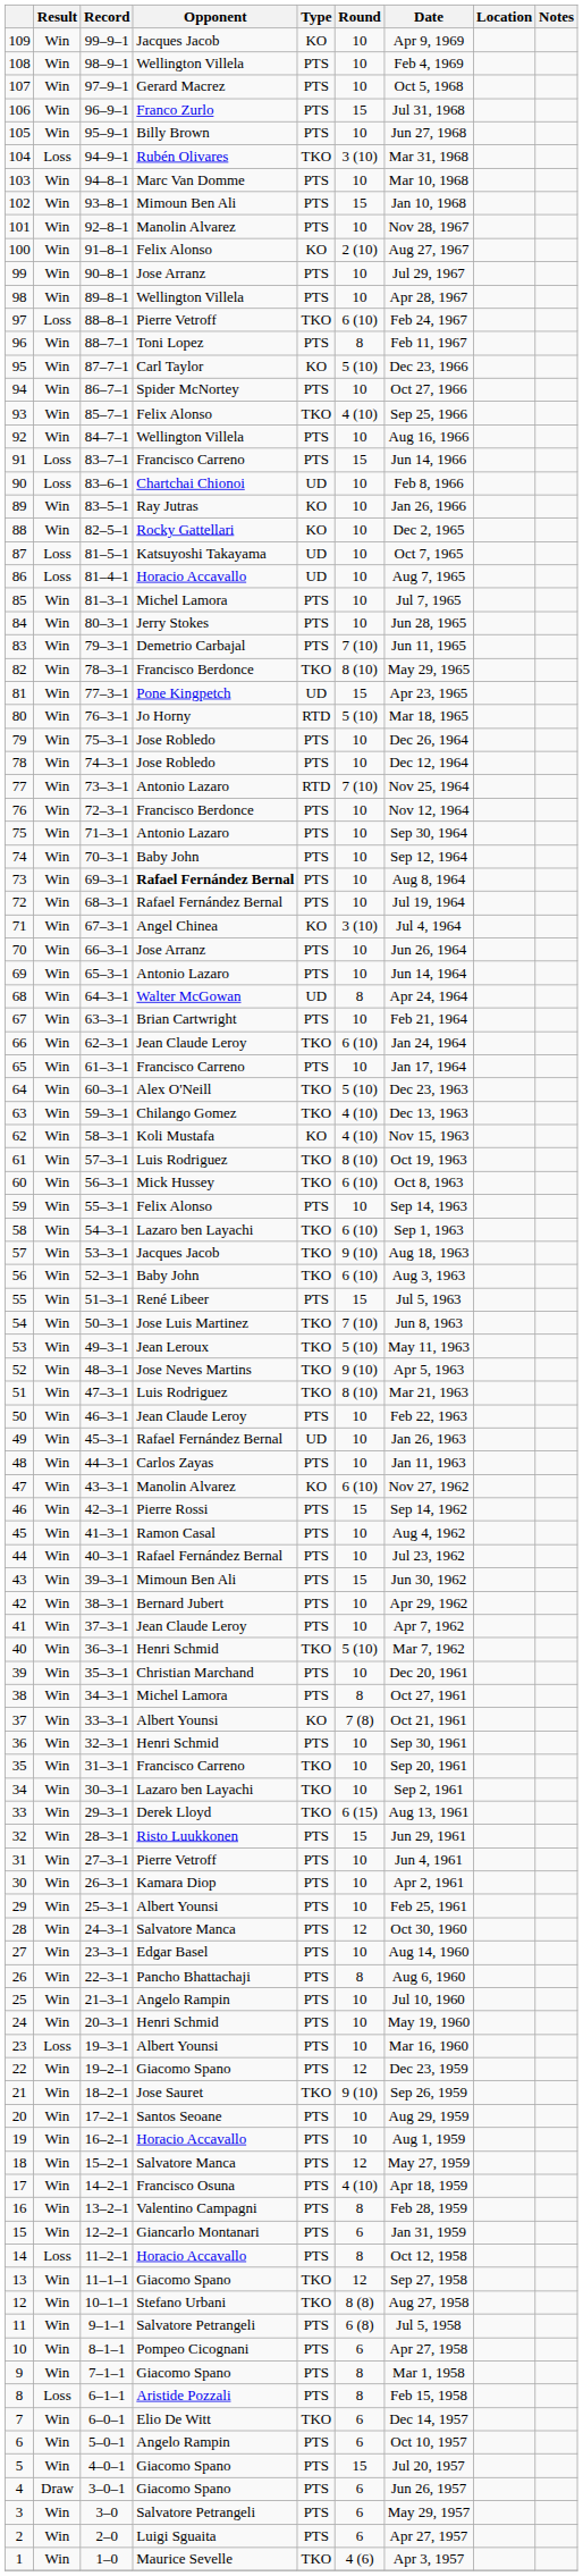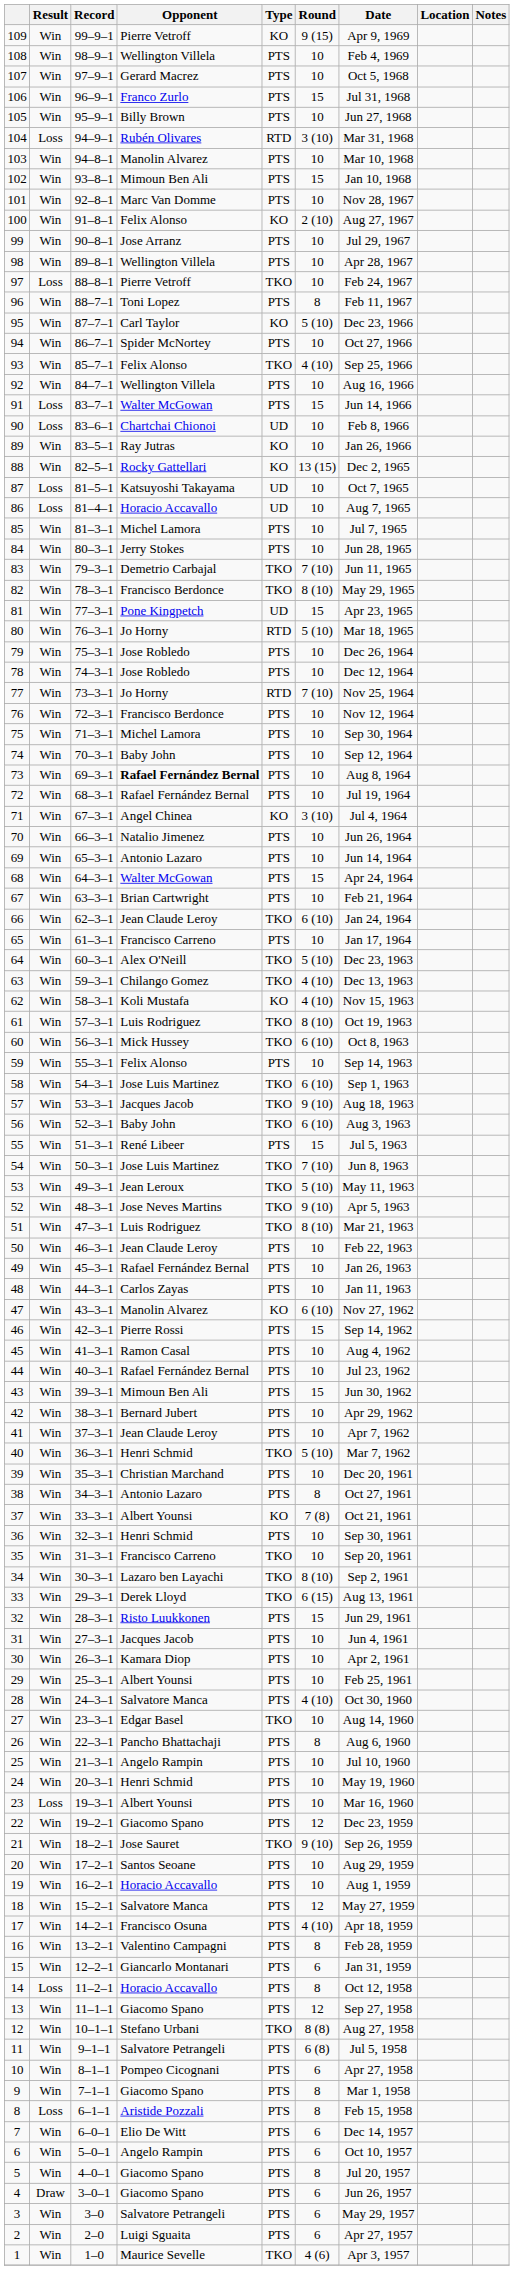109 | Opponent: Jacques Jacob -> Pierre Vetroff
109 | Round: 10 -> 9 (15)
104 | Type: TKO -> RTD
103 | Opponent: Marc Van Domme -> Manolin Alvarez
101 | Opponent: Manolin Alvarez -> Marc Van Domme
97 | Round: 6 (10) -> 10
91 | Opponent: Francisco Carreno -> Walter McGowan
88 | Round: 10 -> 13 (15)
83 | Type: PTS -> TKO
77 | Opponent: Antonio Lazaro -> Jo Horny
75 | Opponent: Antonio Lazaro -> Michel Lamora
70 | Opponent: Jose Arranz -> Natalio Jimenez
68 | Type: UD -> PTS
68 | Round: 8 -> 15
58 | Opponent: Lazaro ben Layachi -> Jose Luis Martinez
49 | Type: UD -> PTS
38 | Opponent: Michel Lamora -> Antonio Lazaro
34 | Round: 10 -> 8 (10)
31 | Opponent: Pierre Vetroff -> Jacques Jacob
28 | Round: 12 -> 4 (10)
27 | Type: PTS -> TKO
13 | Type: TKO -> PTS
7 | Type: TKO -> PTS
5 | Round: 15 -> 8
